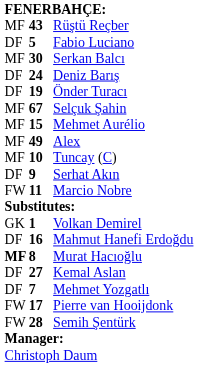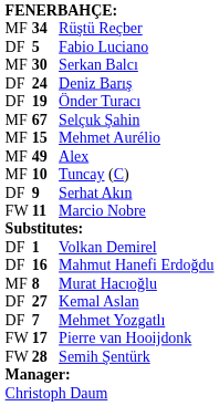Rüştü Reçber | column 2: 43 -> 34
Volkan Demirel | column 1: GK -> DF
Murat Hacıoğlu | column 1: bold -> normal
